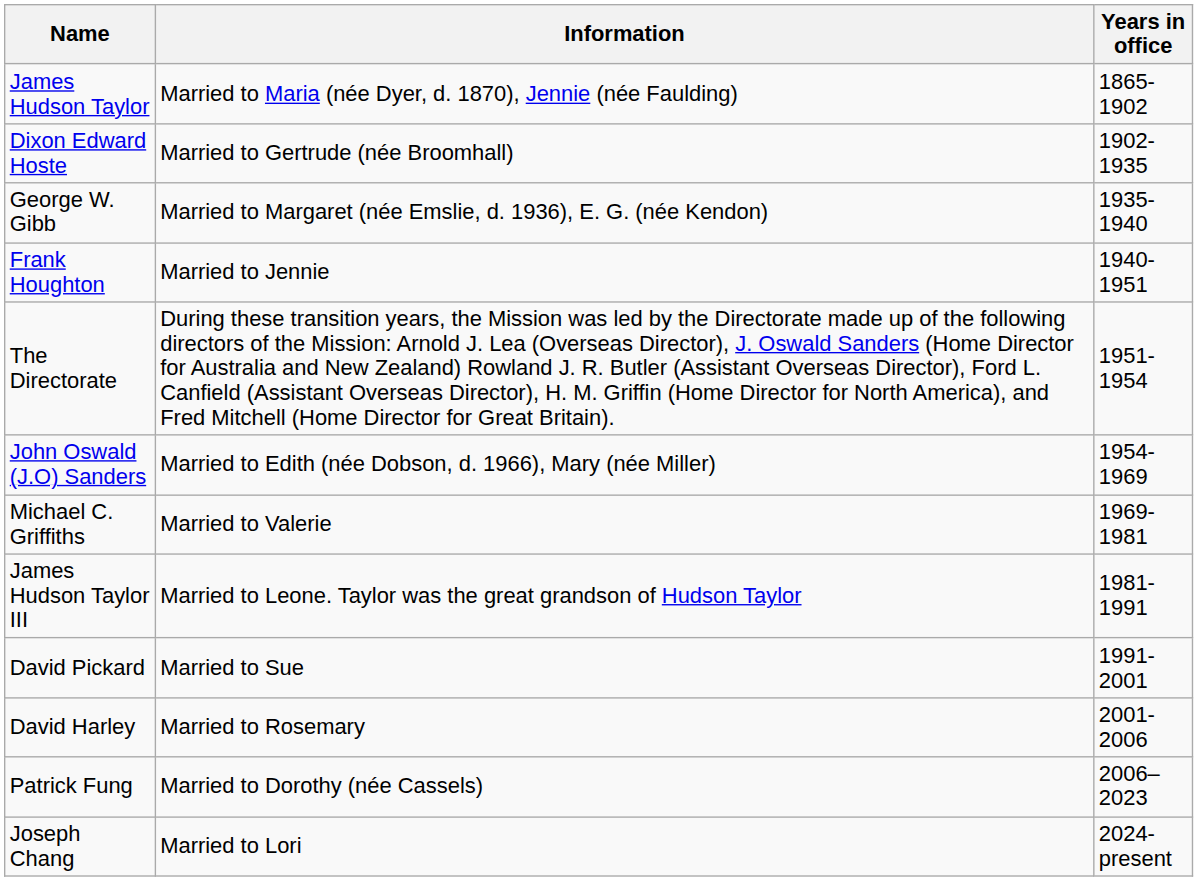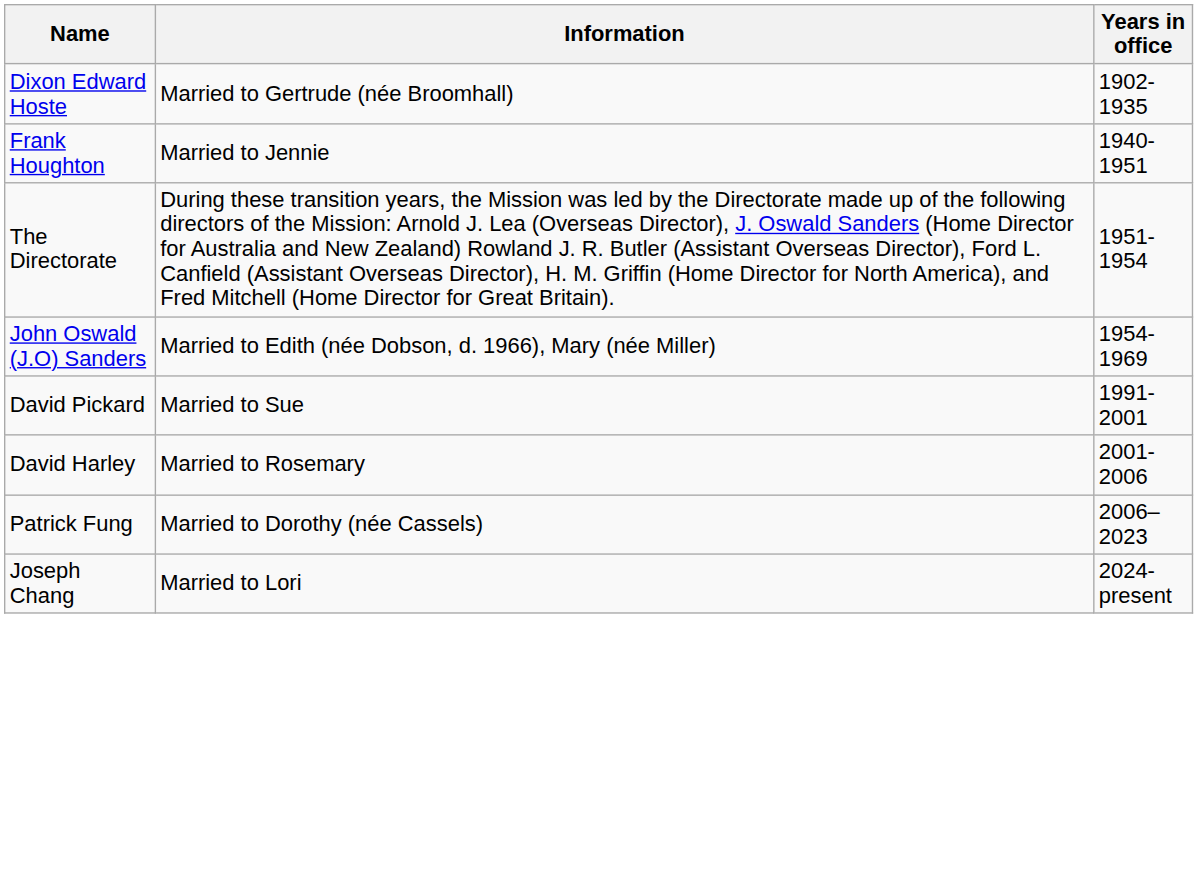- row: James Hudson Taylor | Married to Maria (née Dyer, d. 1870), Jennie (née Faulding) | 1865-1902
- row: George W. Gibb | Married to Margaret (née Emslie, d. 1936), E. G. (née Kendon) | 1935-1940
- row: Michael C. Griffiths | Married to Valerie | 1969-1981
- row: James Hudson Taylor III | Married to Leone. Taylor was the great grandson of Hudson Taylor | 1981-1991
